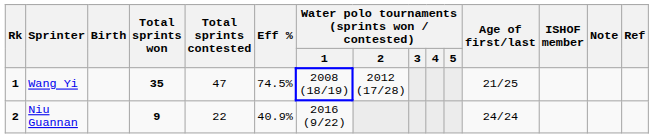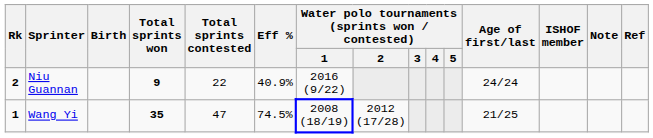rows swapped: Wang Yi <-> Niu Guannan
